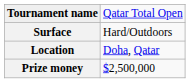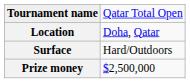rows swapped: Surface <-> Location
